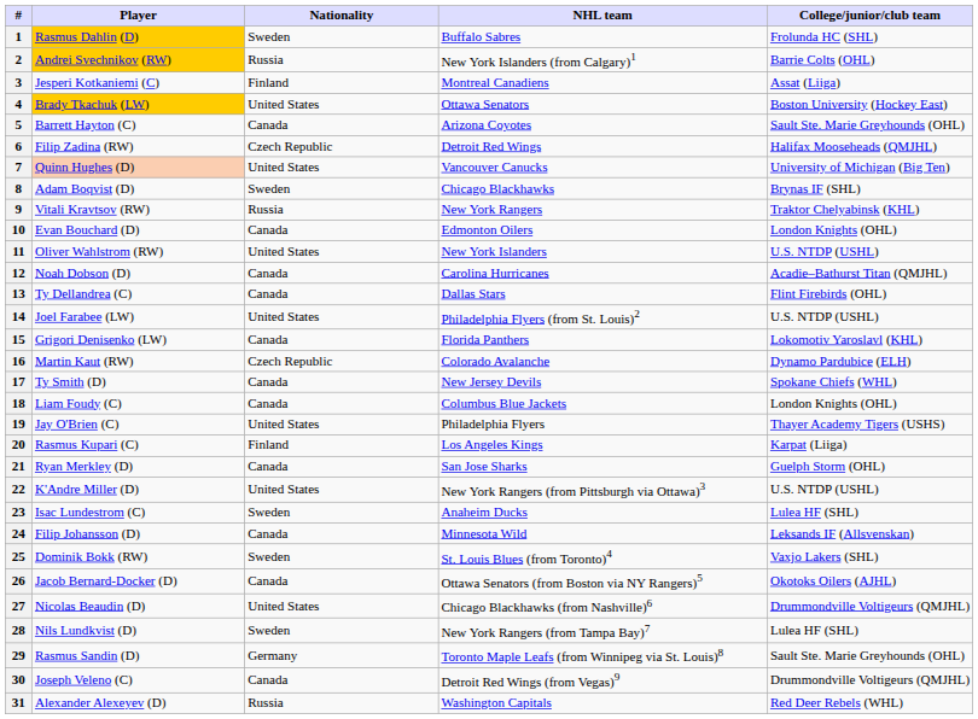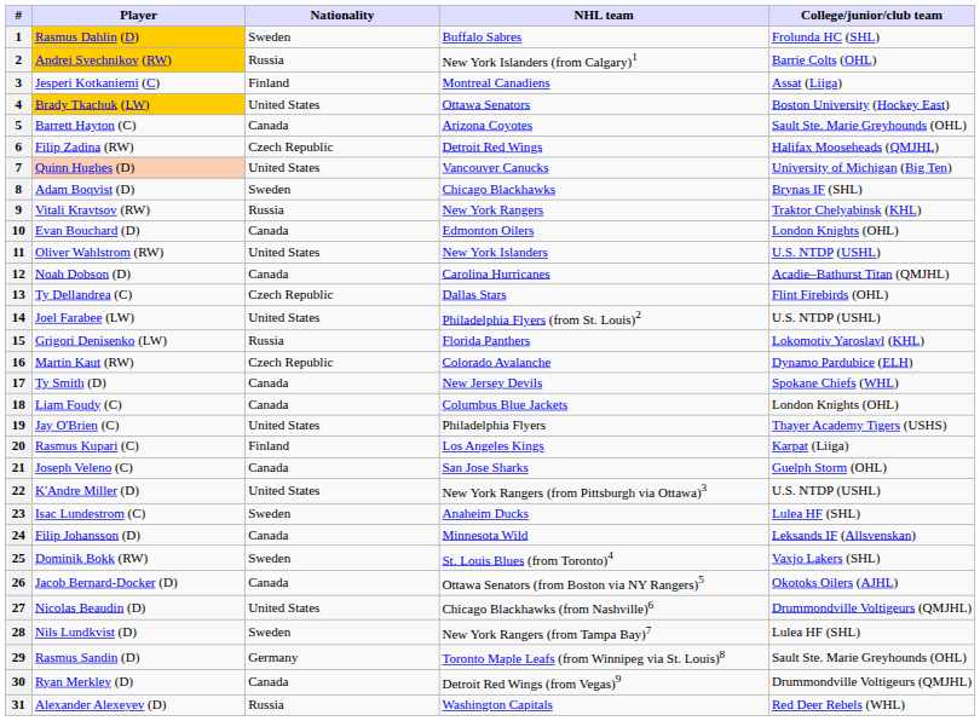13 | Nationality: Canada -> Czech Republic
15 | Nationality: Canada -> Russia
21 | Player: Ryan Merkley (D) -> Joseph Veleno (C)
30 | Player: Joseph Veleno (C) -> Ryan Merkley (D)
